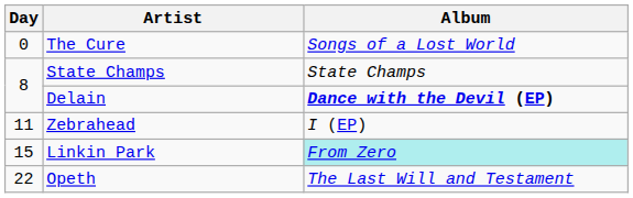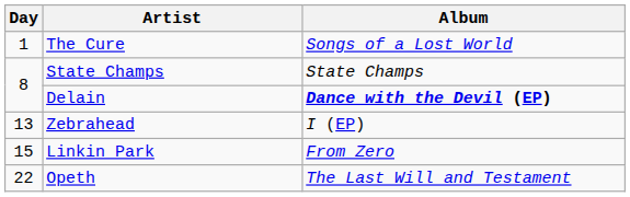The Cure | Day: 0 -> 1
Zebrahead | Day: 11 -> 13
Linkin Park | Album: paleturquoise background -> no background
